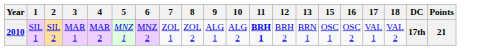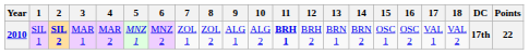+ column: 14 | BRN 2
2010 | 2: normal -> bold
2010 | Points: 21 -> 22
